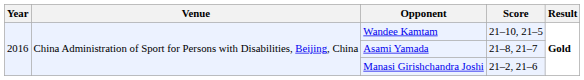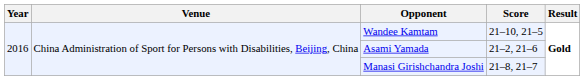Asami Yamada | Score: 21–8, 21–7 -> 21–2, 21–6
Manasi Girishchandra Joshi | Score: 21–2, 21–6 -> 21–8, 21–7
